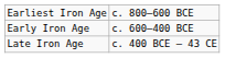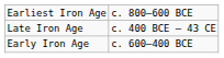rows swapped: Early Iron Age <-> Late Iron Age
